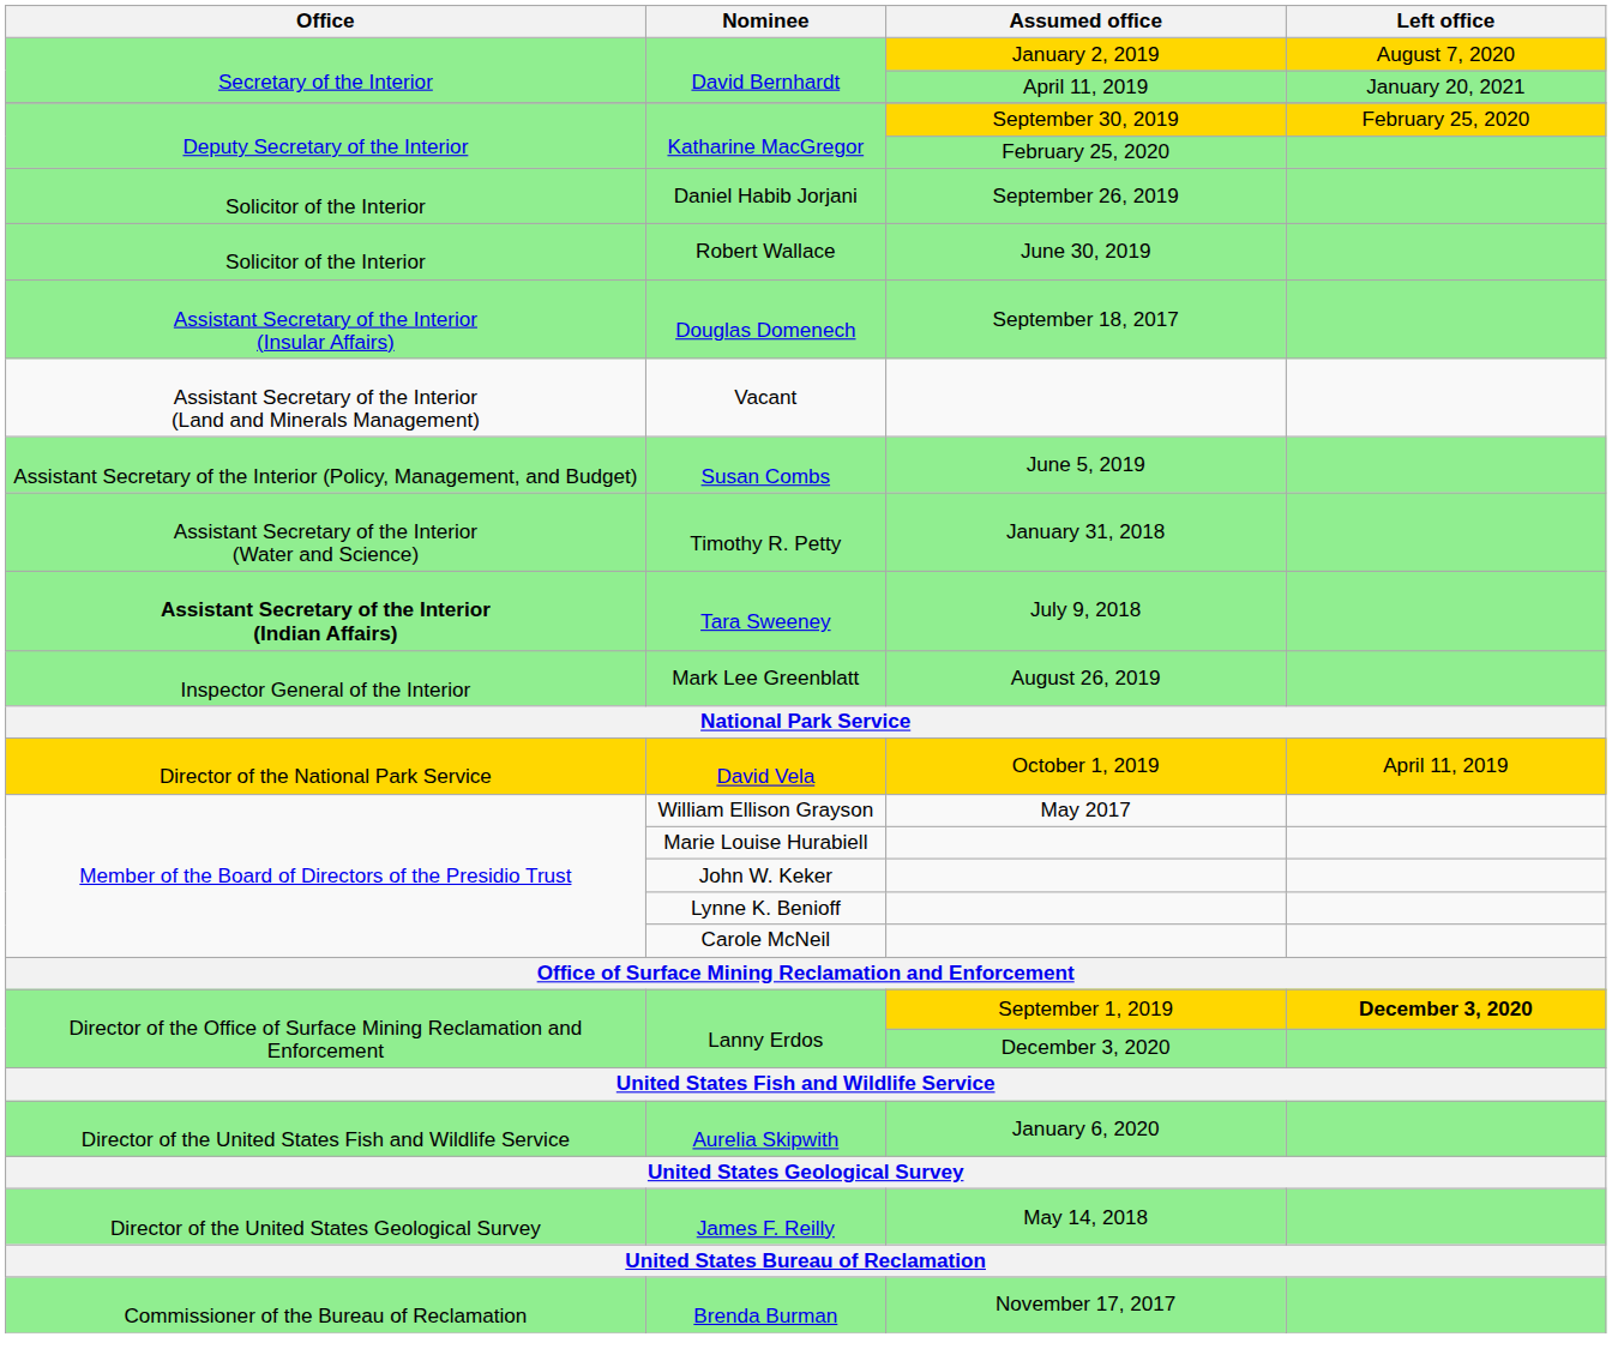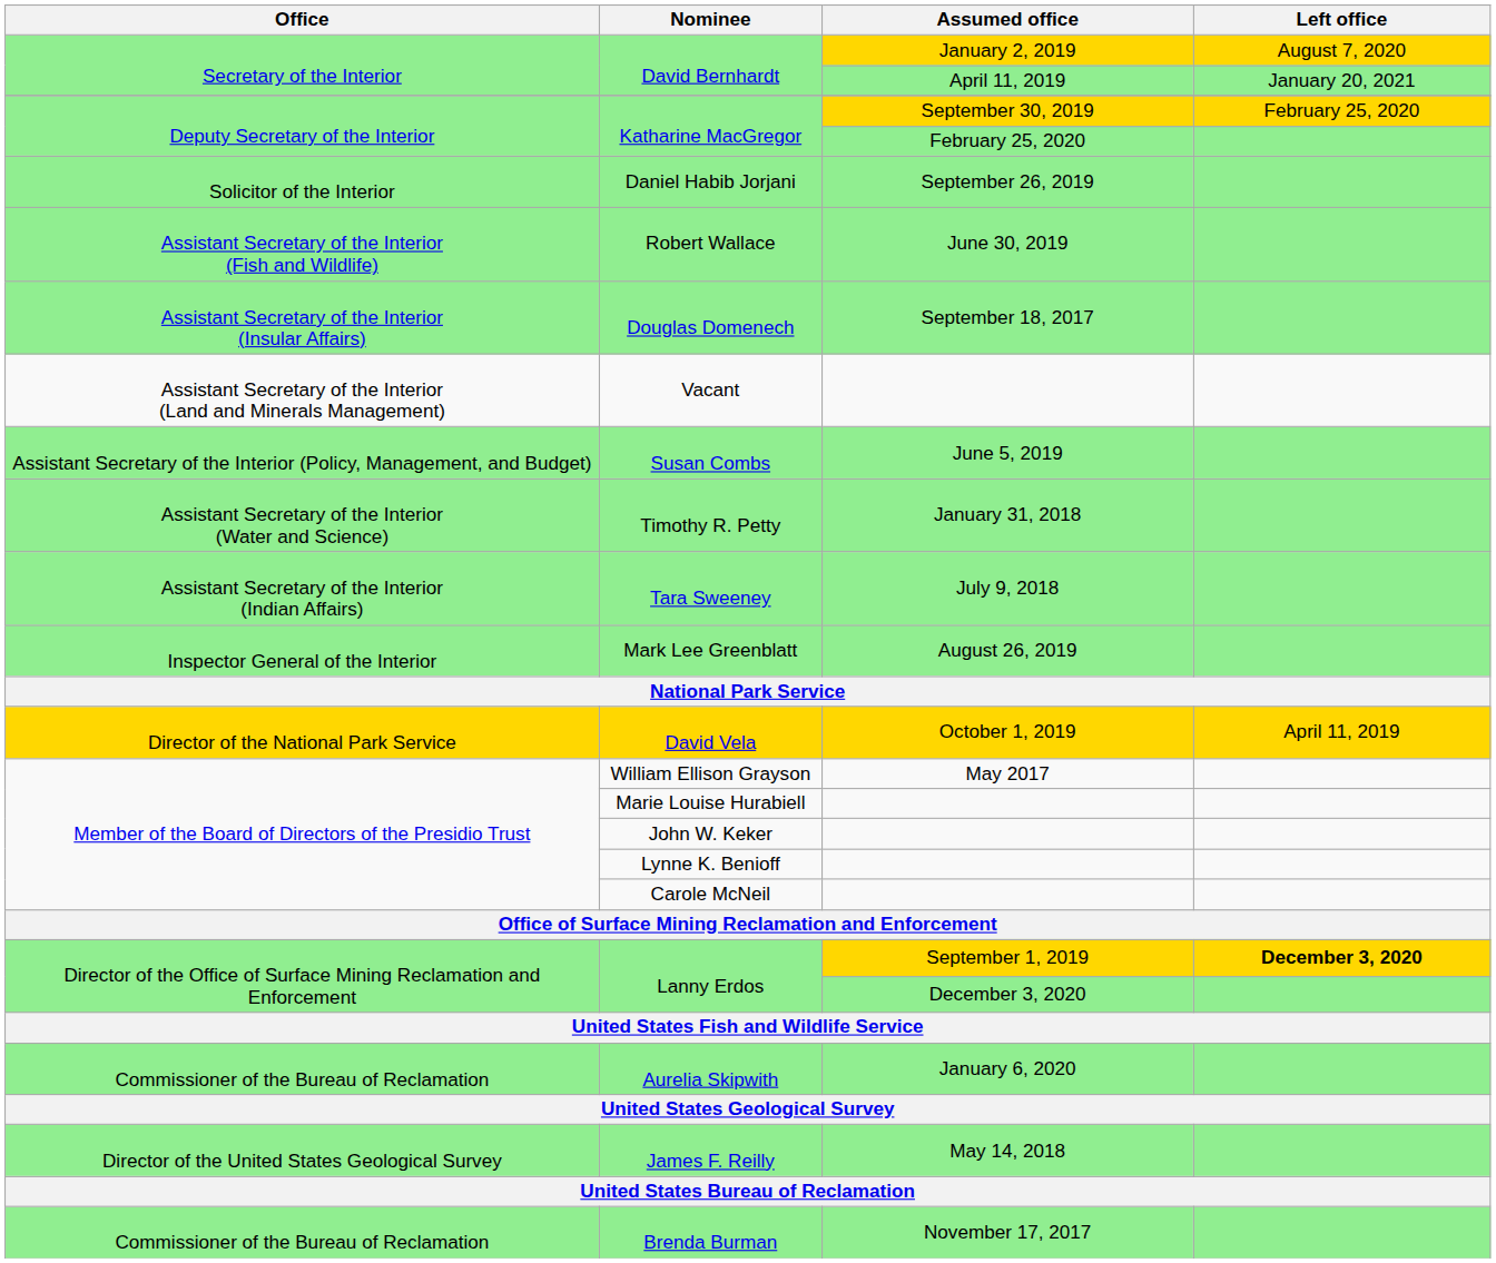Robert Wallace | Office: Solicitor of the Interior -> Assistant Secretary of the Interior (Fish and Wildlife)
Tara Sweeney | Office: bold -> normal
Aurelia Skipwith | Office: Director of the United States Fish and Wildlife Service -> Commissioner of the Bureau of Reclamation
